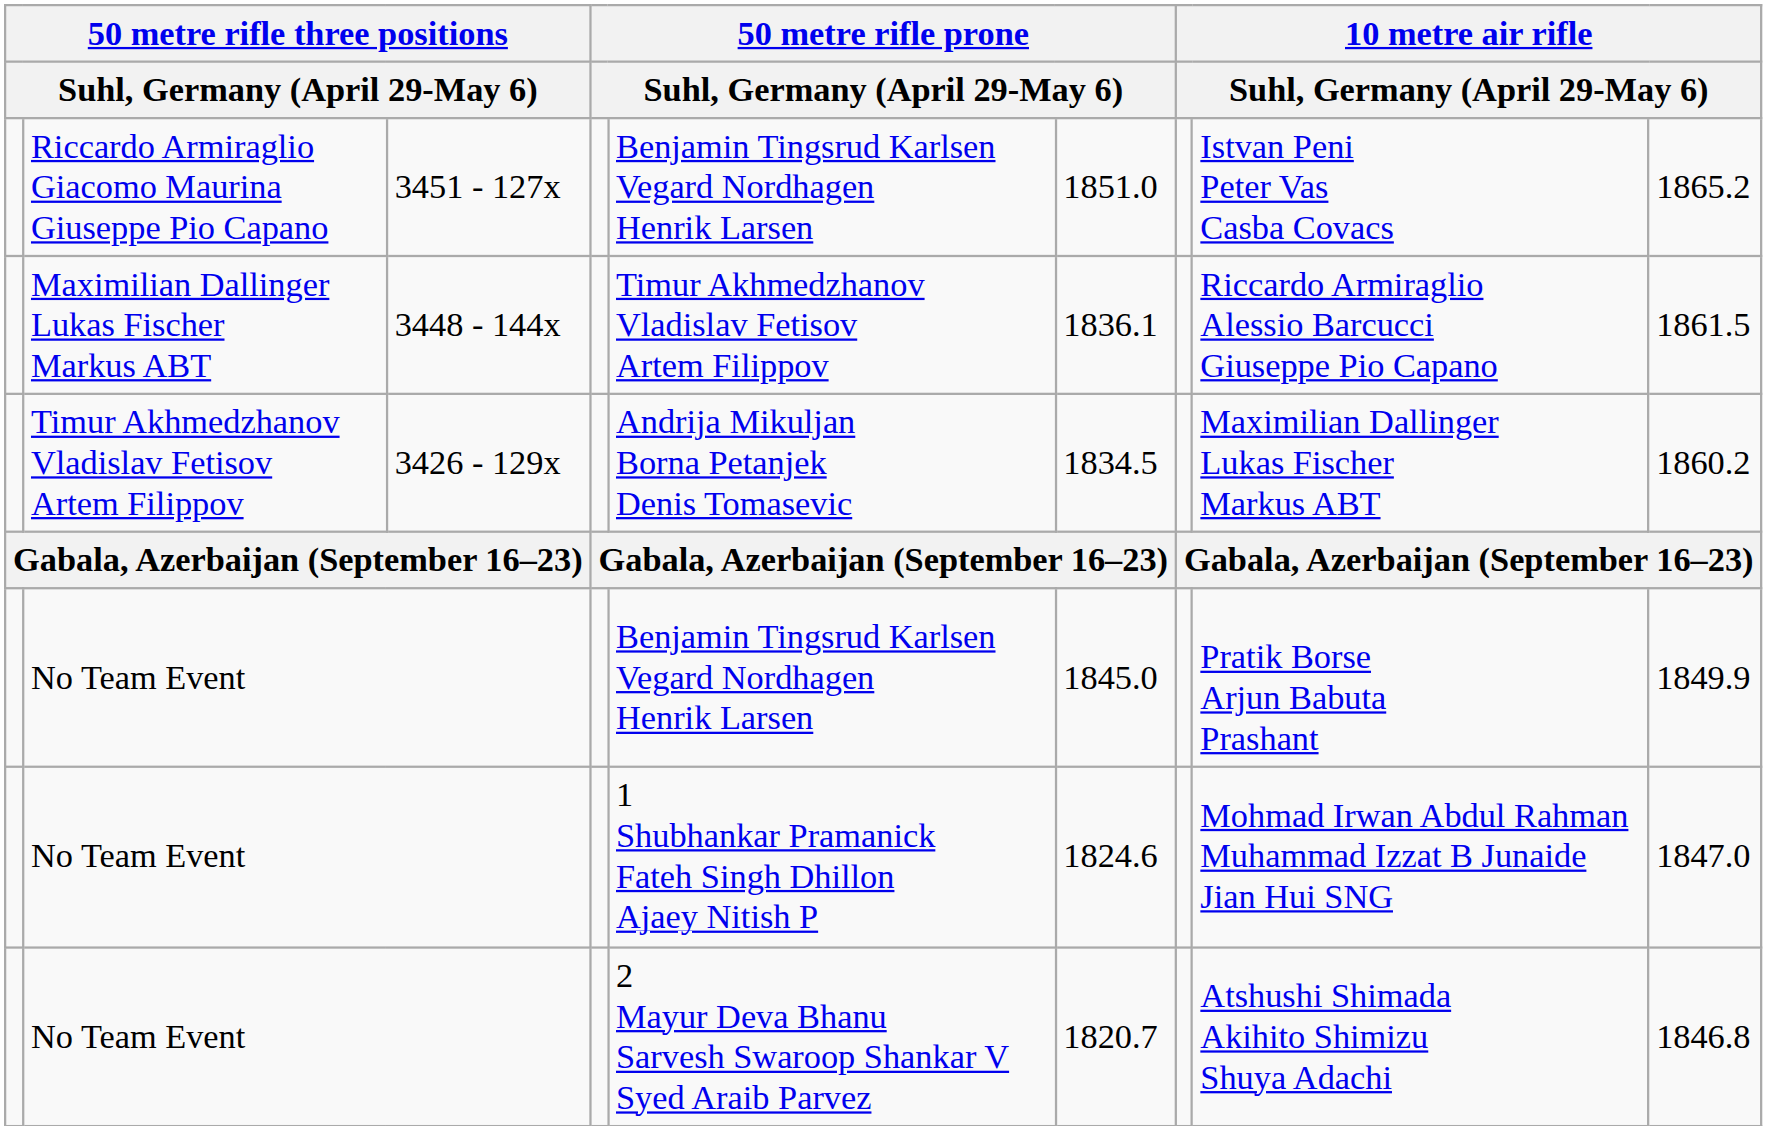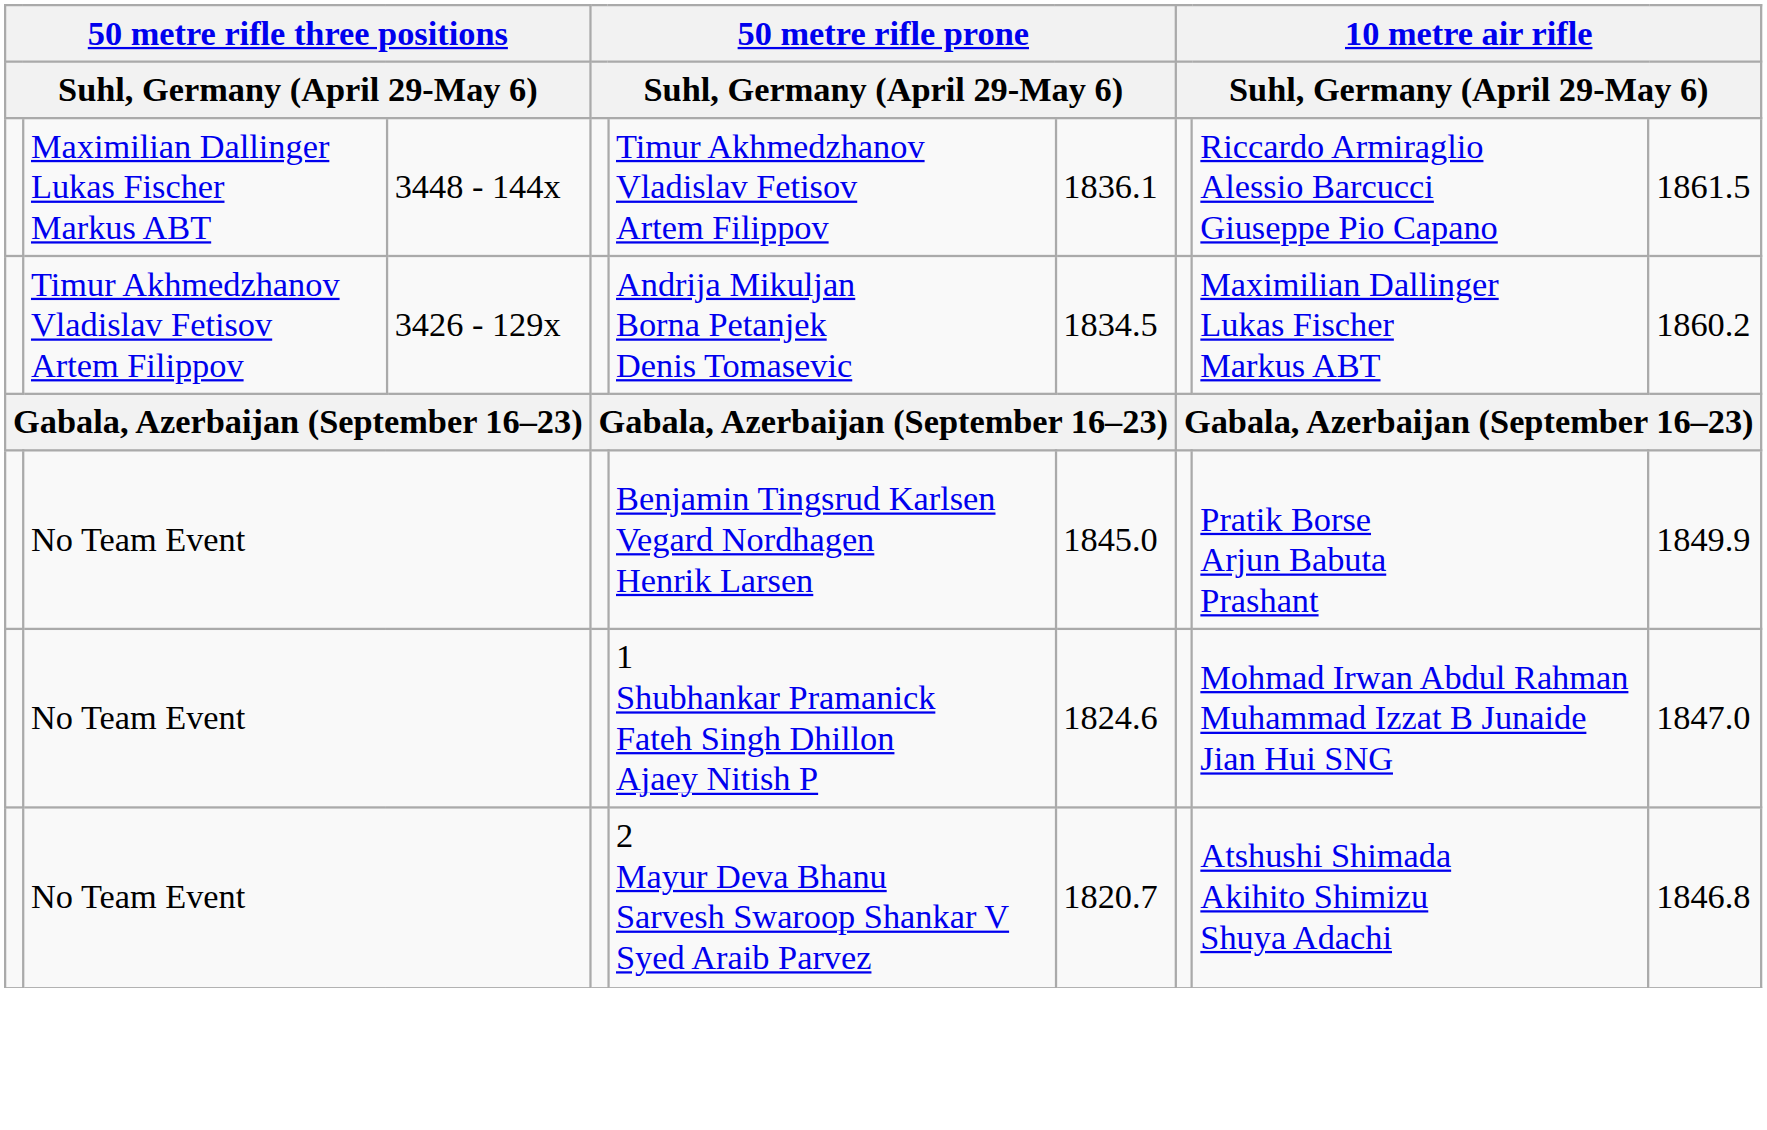- row: Riccardo Armiraglio Giacomo Maurina Giuseppe Pio Capano | 3451 - 127x | Benjamin Tingsrud Karlsen Vegard Nordhagen Henrik Larsen | 1851.0 | Istvan Peni Peter Vas Casba Covacs | 1865.2
